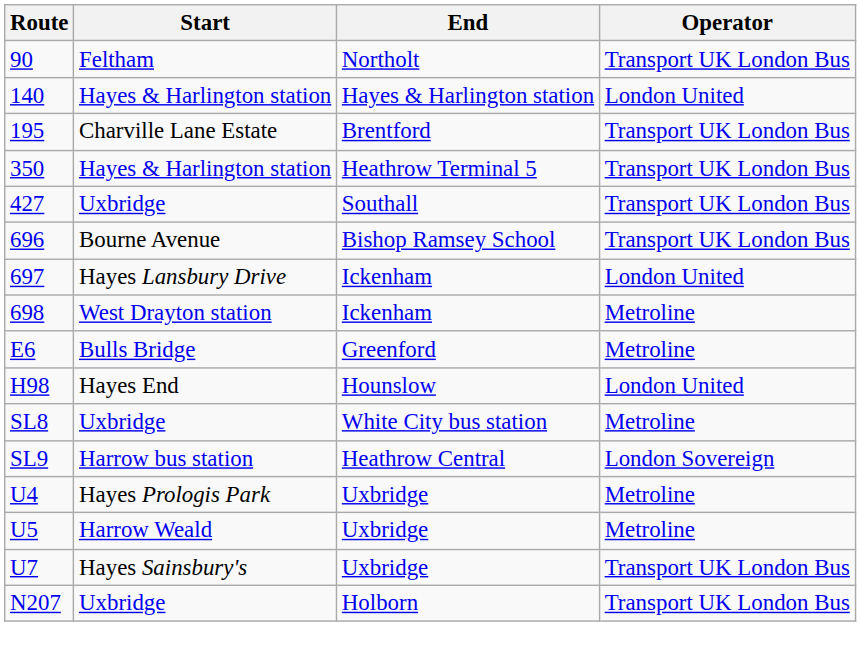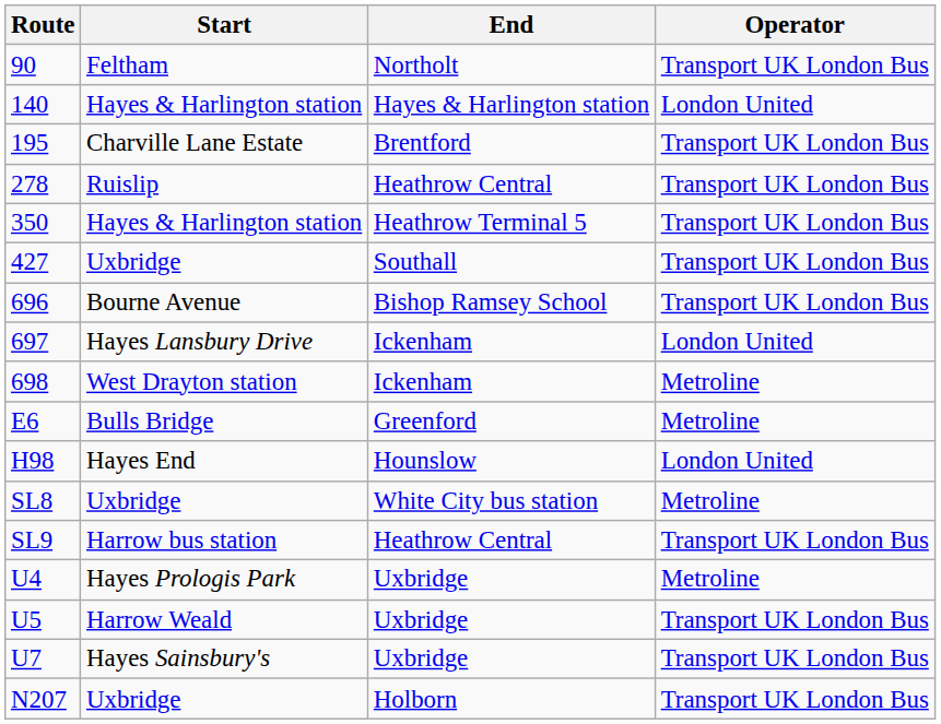+ row: 278 | Ruislip | Heathrow Central | Transport UK London Bus
SL9 | Operator: London Sovereign -> Transport UK London Bus
U5 | Operator: Metroline -> Transport UK London Bus
